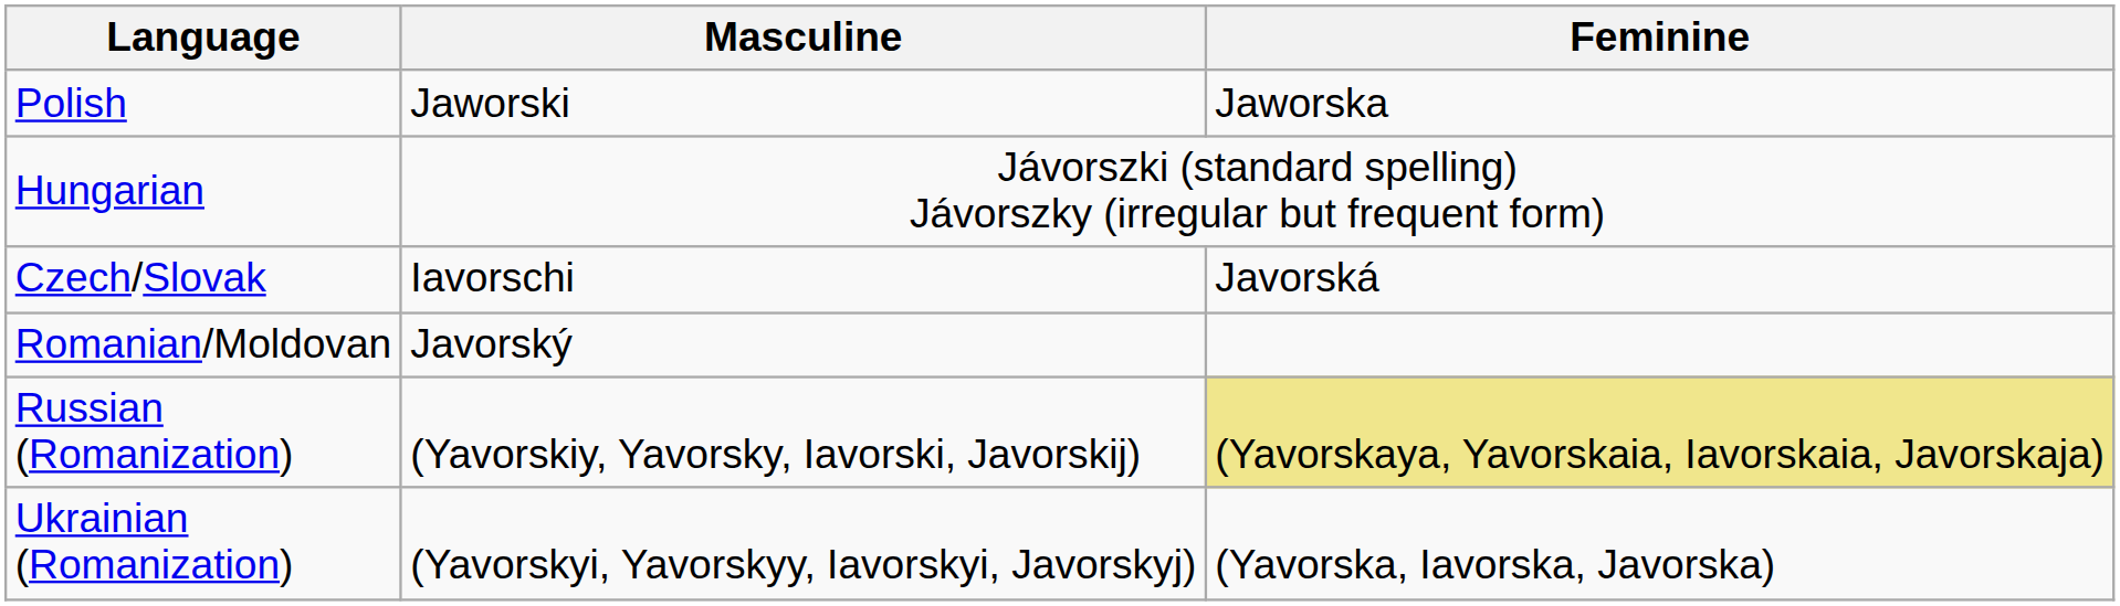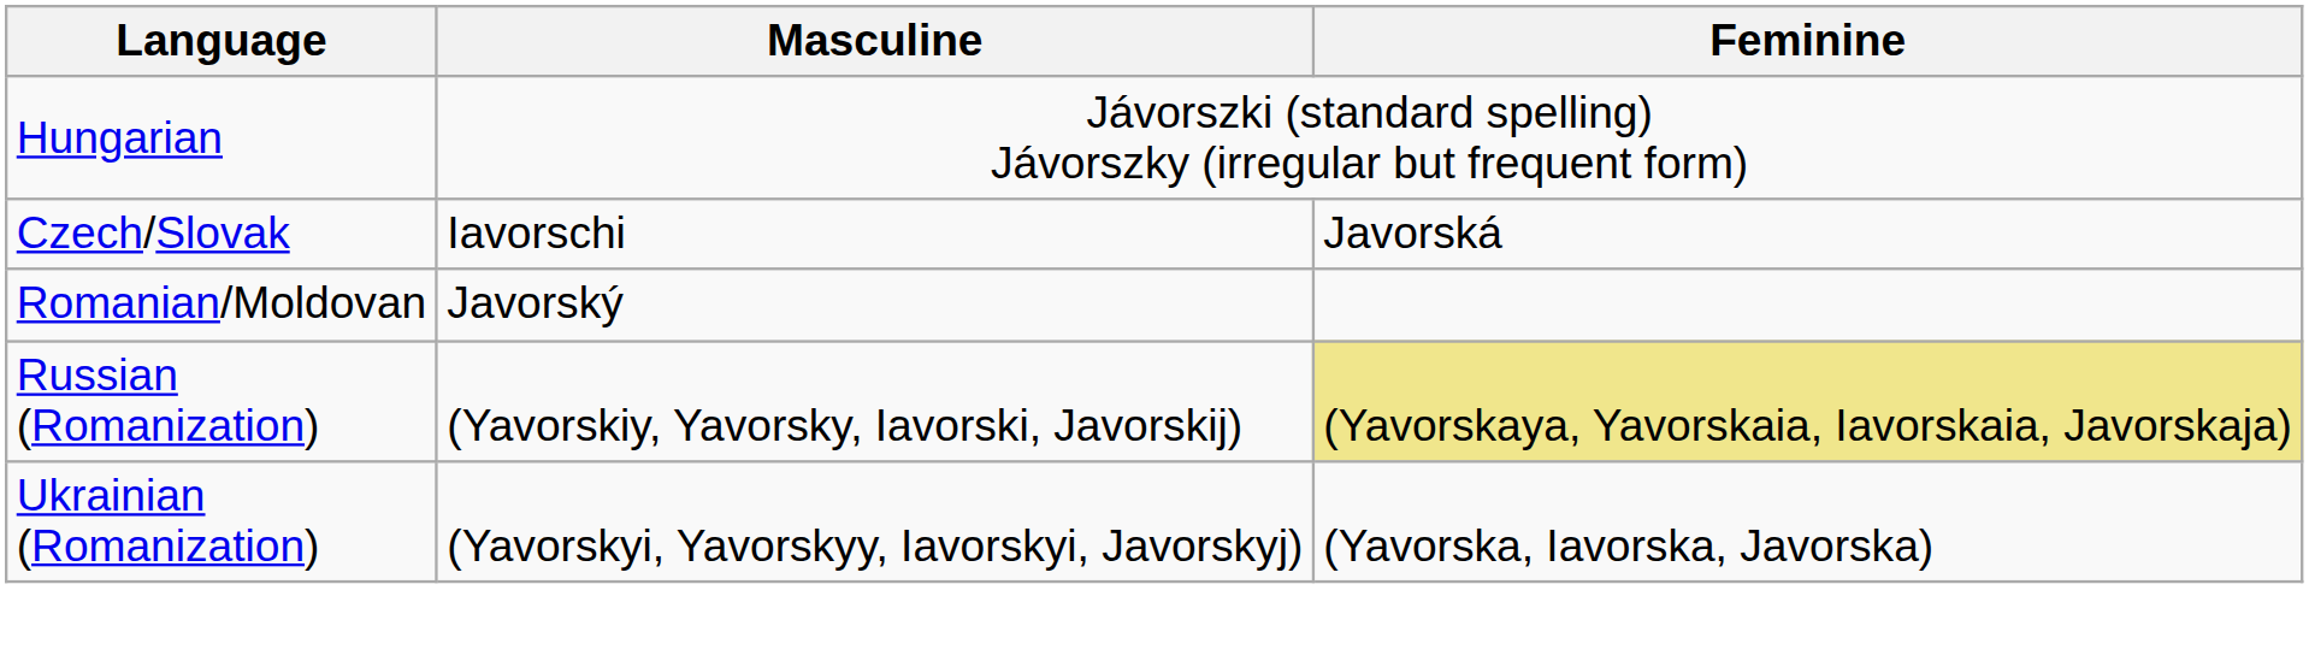- row: Polish | Jaworski | Jaworska
